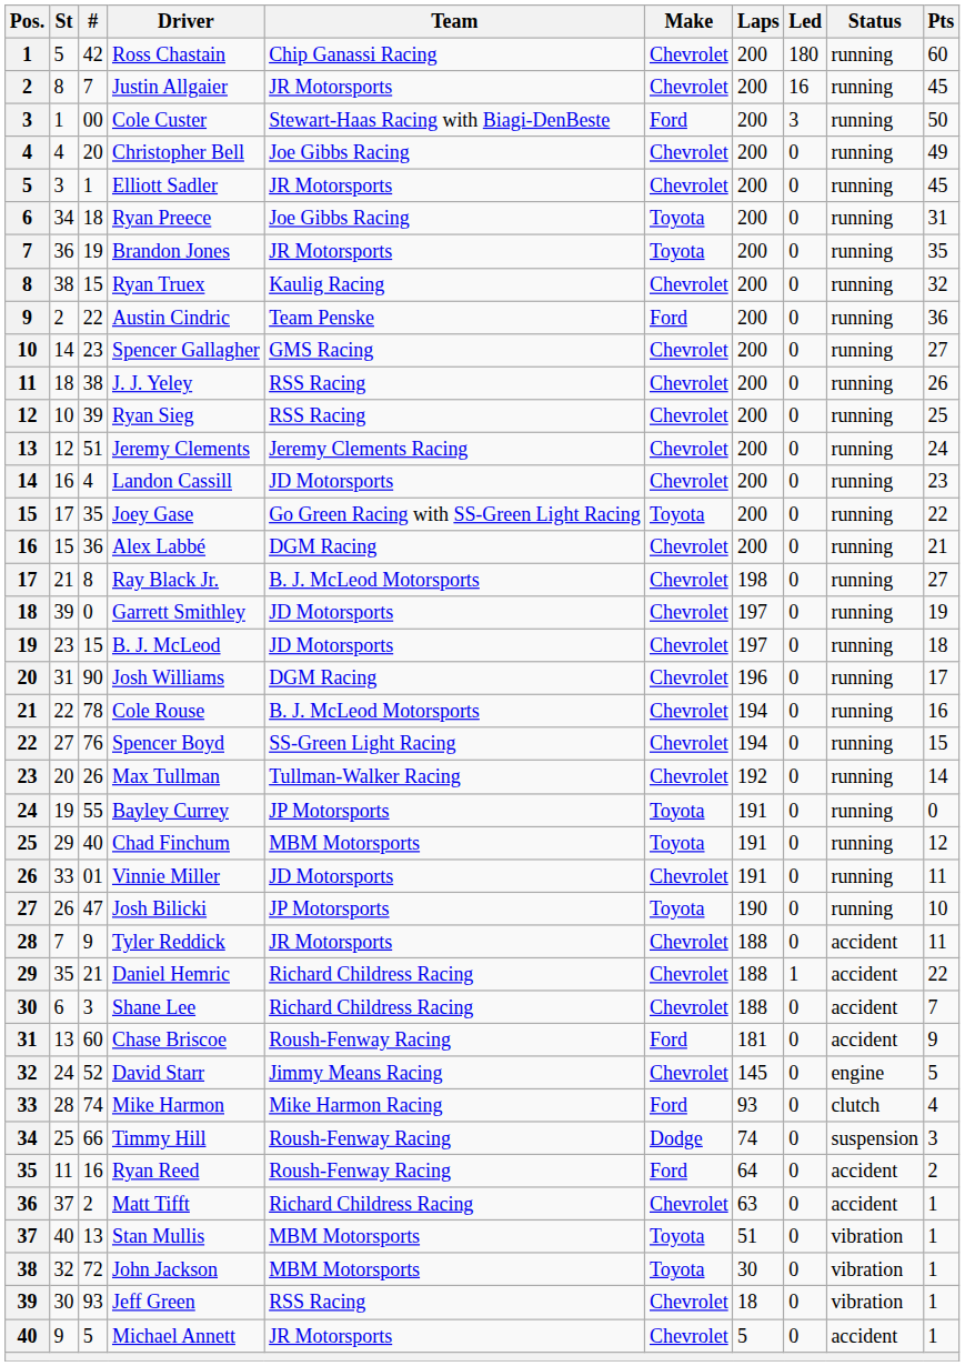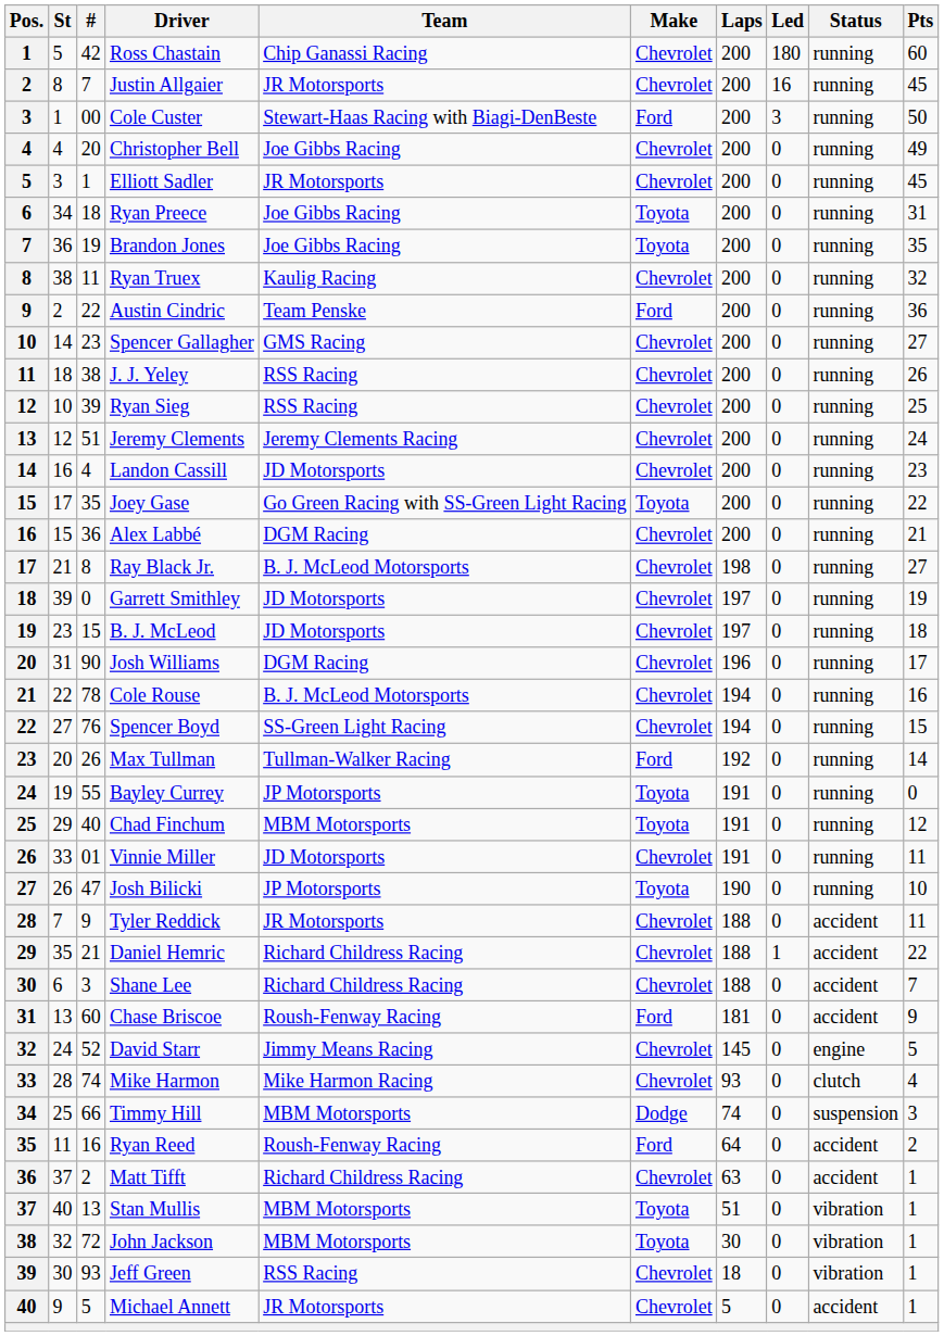Brandon Jones | Team: JR Motorsports -> Joe Gibbs Racing
Ryan Truex | #: 15 -> 11
Max Tullman | Make: Chevrolet -> Ford
Mike Harmon | Make: Ford -> Chevrolet
Timmy Hill | Team: Roush-Fenway Racing -> MBM Motorsports
